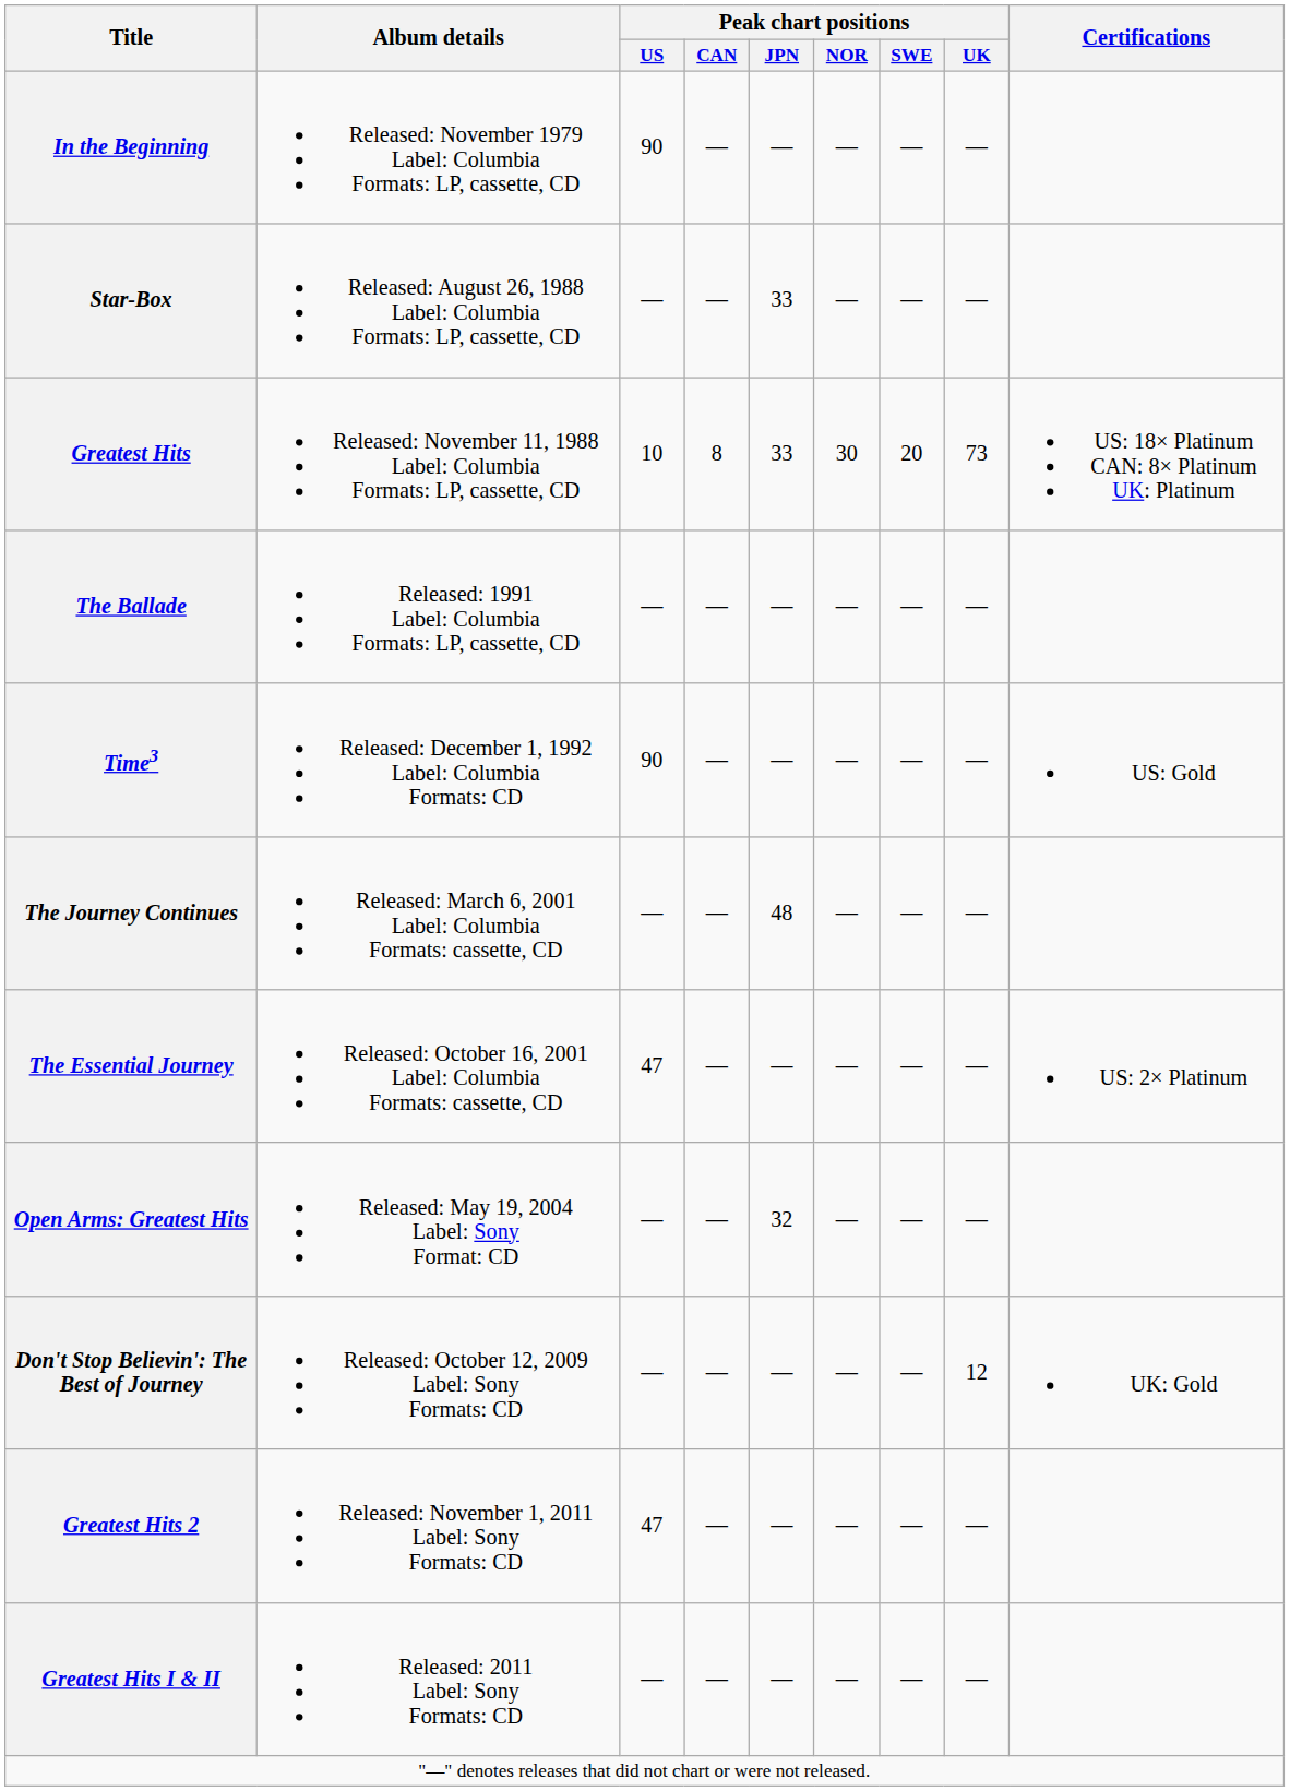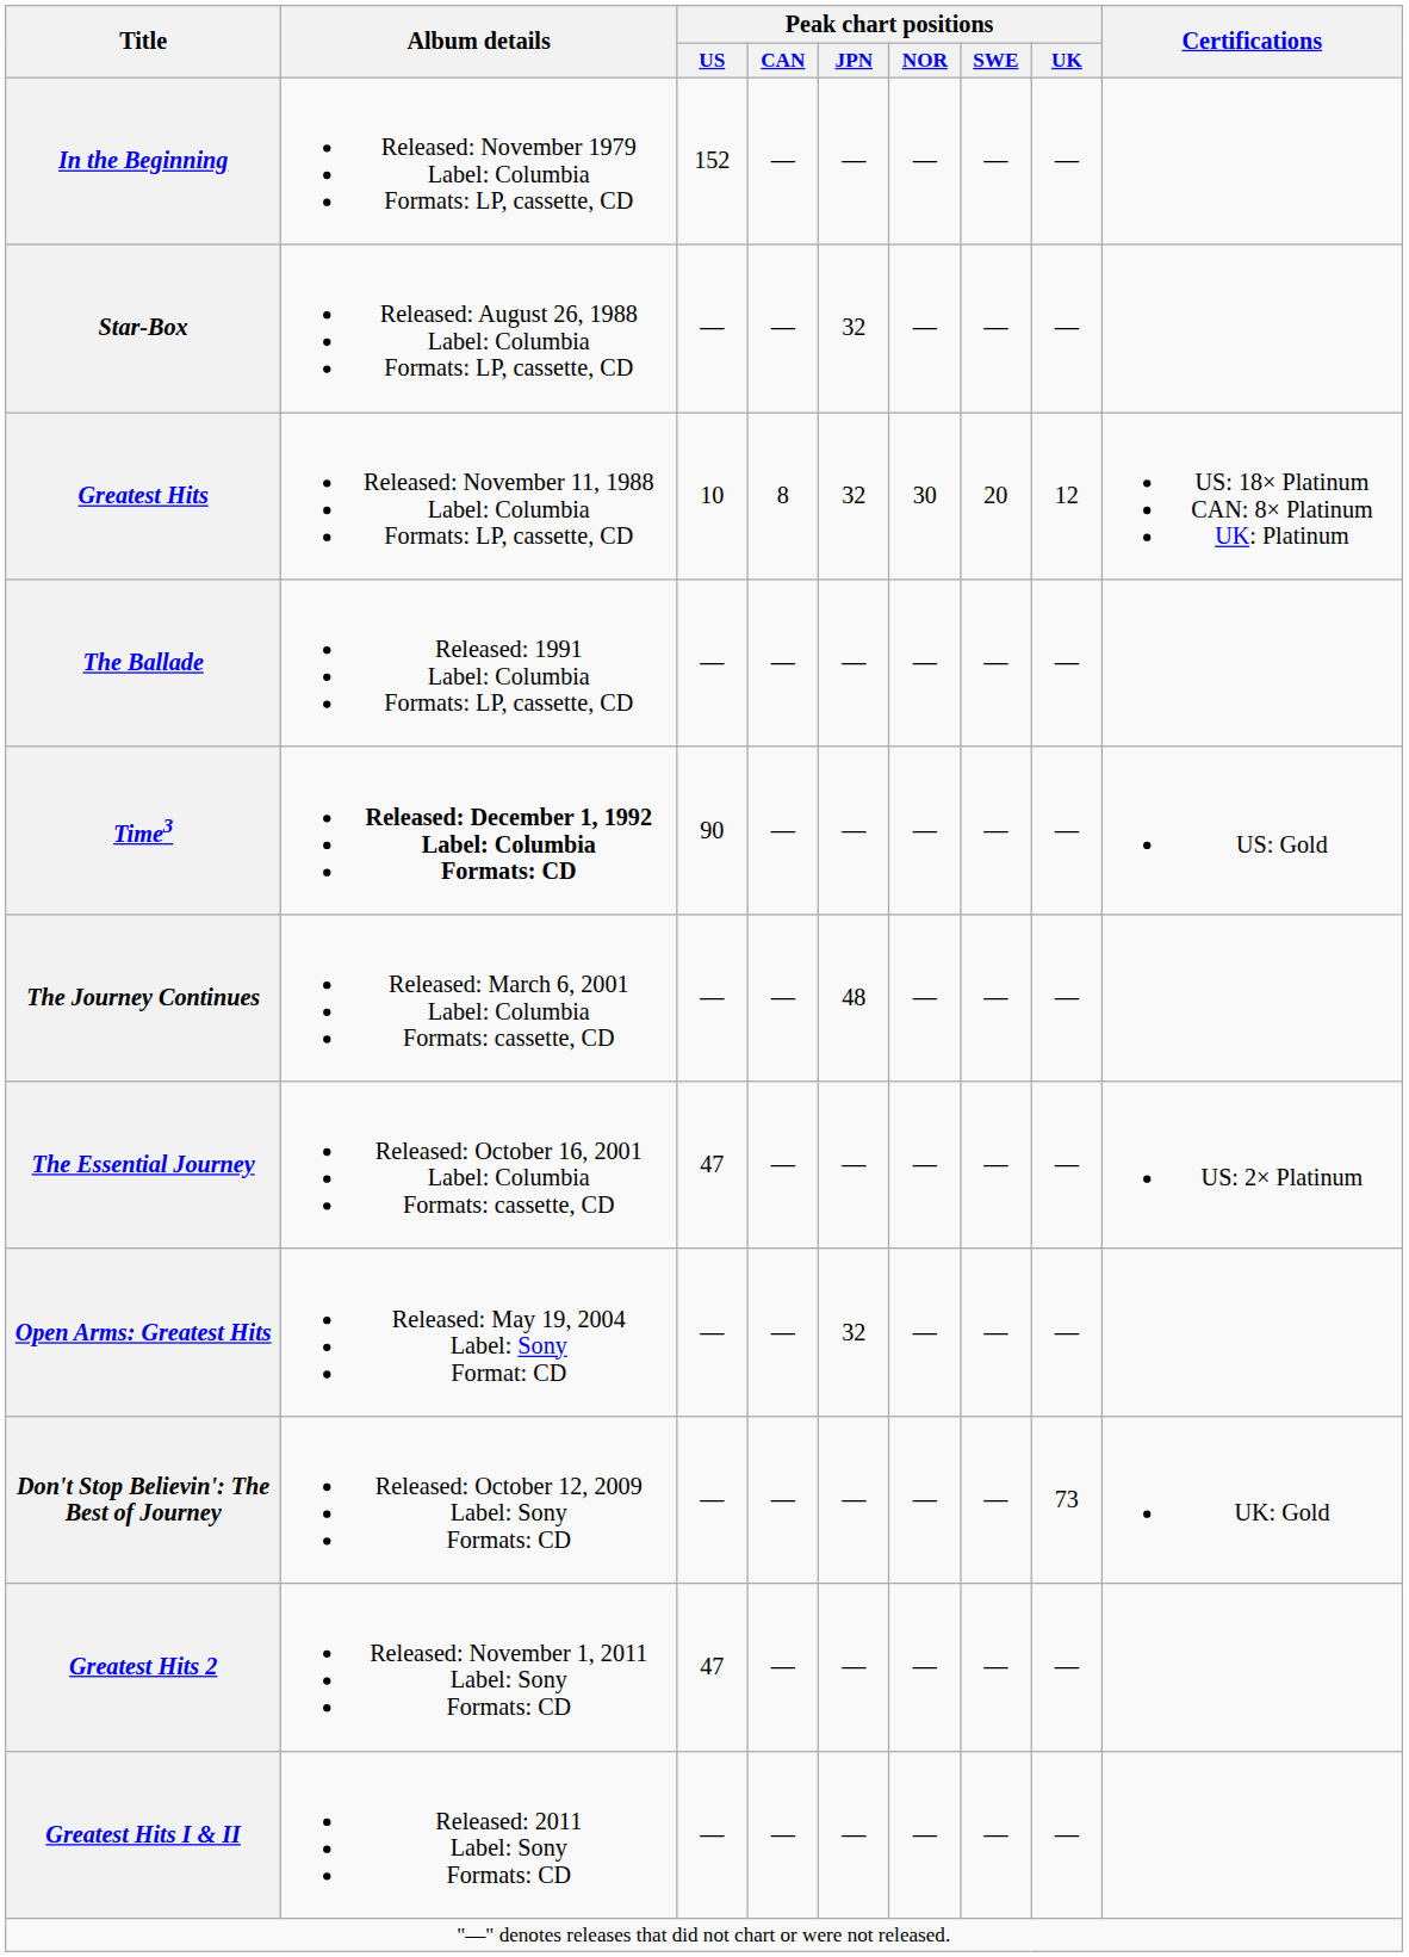In the Beginning | Peak chart positions / US: 90 -> 152
Star-Box | Peak chart positions / JPN: 33 -> 32
Greatest Hits | Peak chart positions / JPN: 33 -> 32
Greatest Hits | Peak chart positions / UK: 73 -> 12
Time3 | Album details: normal -> bold
Don't Stop Believin': The Best of Journey | Peak chart positions / UK: 12 -> 73
